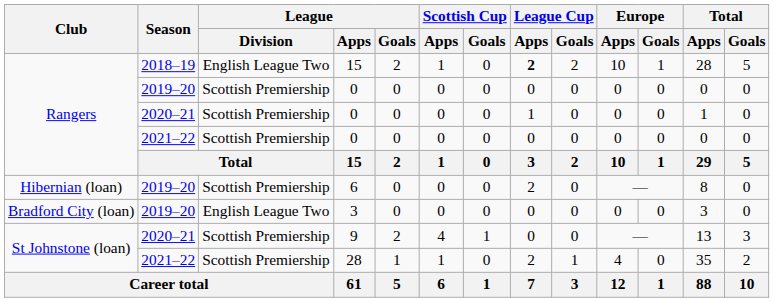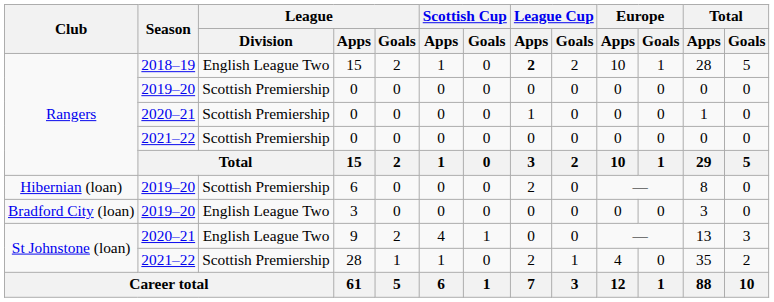9 | League / Division: Scottish Premiership -> English League Two
